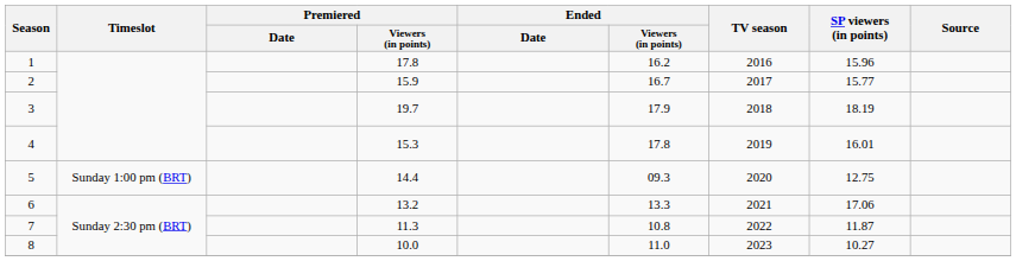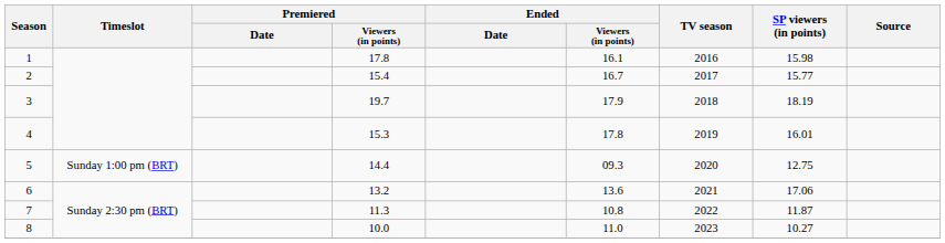1 | Ended / Viewers (in points): 16.2 -> 16.1
1 | SP viewers (in points): 15.96 -> 15.98
2 | Premiered / Viewers (in points): 15.9 -> 15.4
6 | Ended / Viewers (in points): 13.3 -> 13.6
